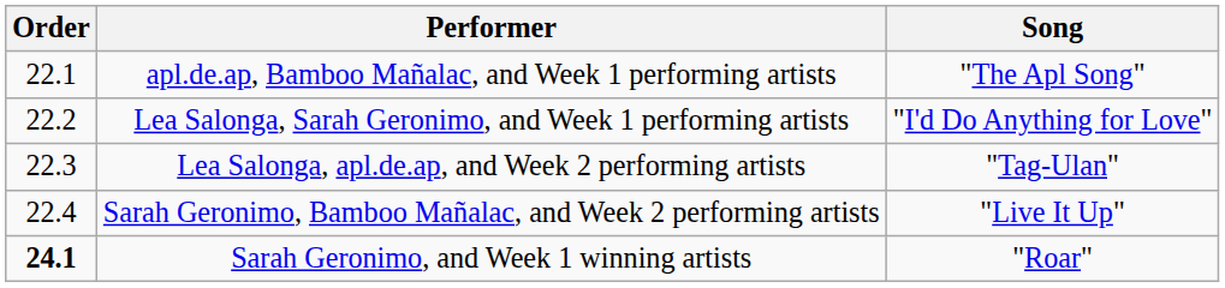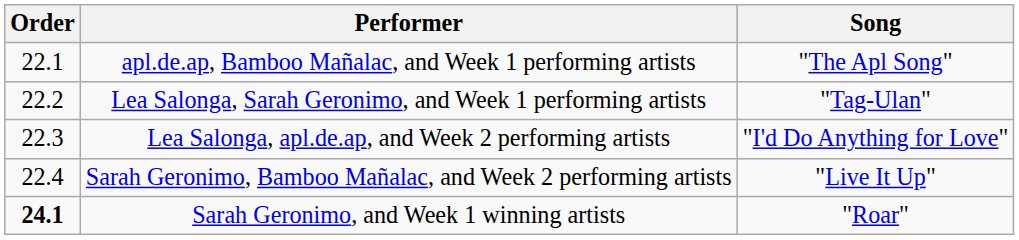Lea Salonga, Sarah Geronimo, and Week 1 performing artists | Song: "I'd Do Anything for Love" -> "Tag-Ulan"
Lea Salonga, apl.de.ap, and Week 2 performing artists | Song: "Tag-Ulan" -> "I'd Do Anything for Love"
